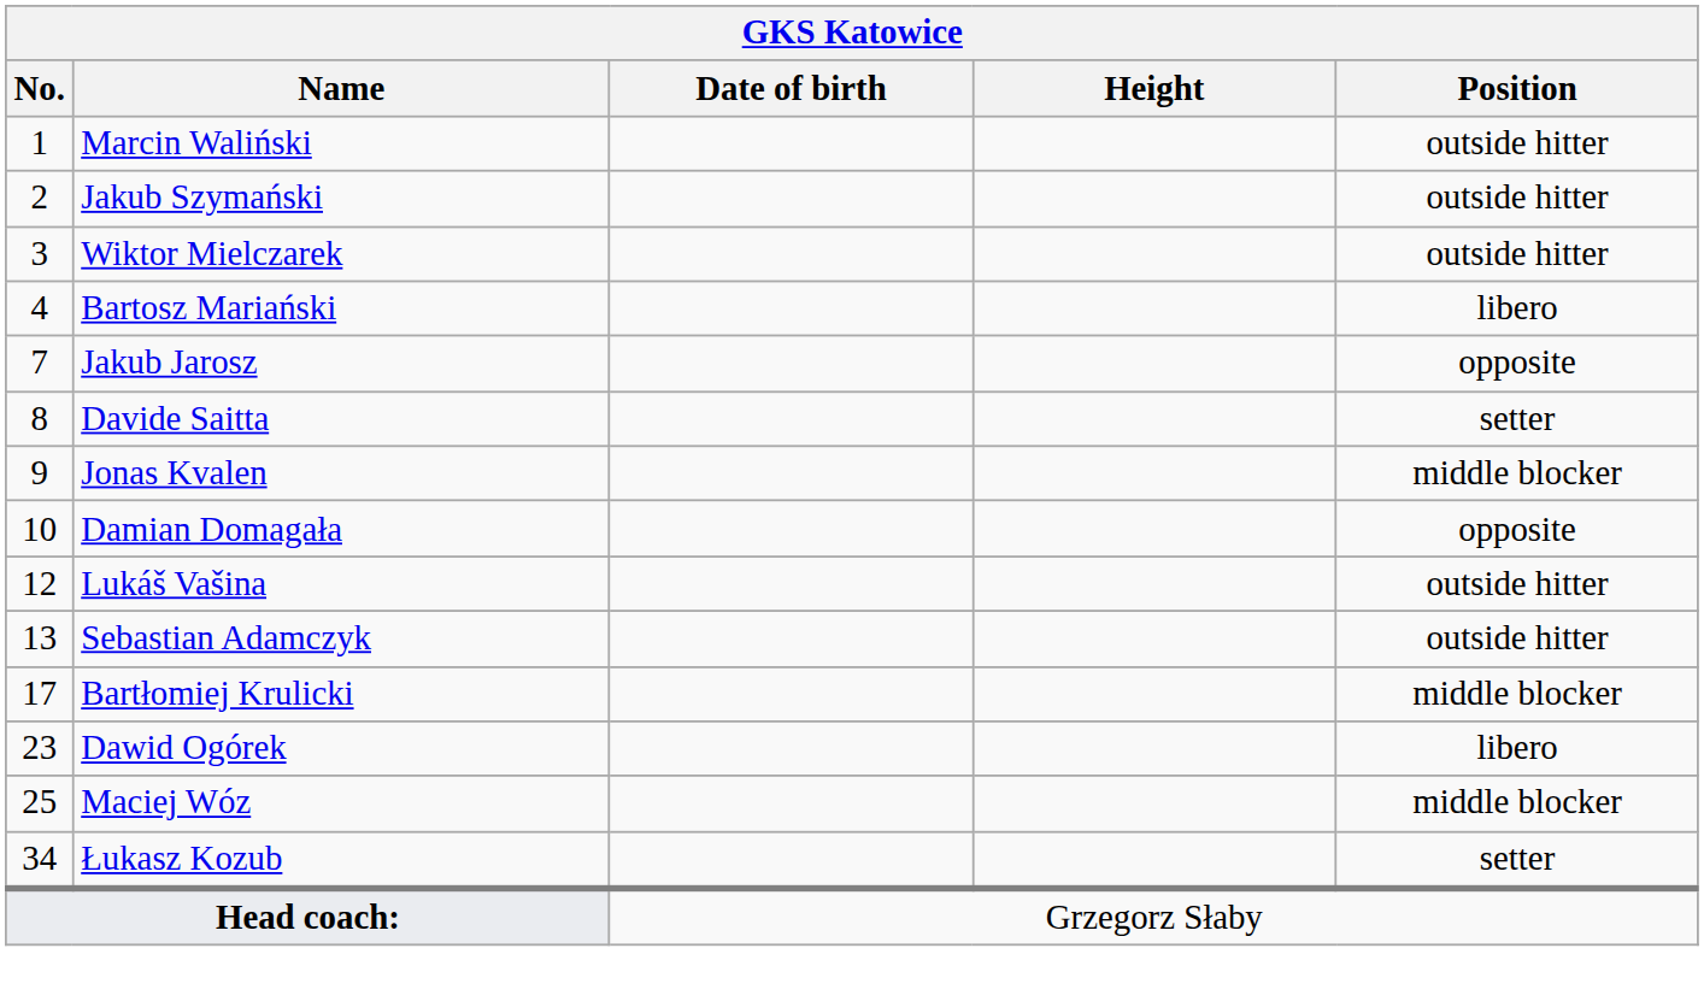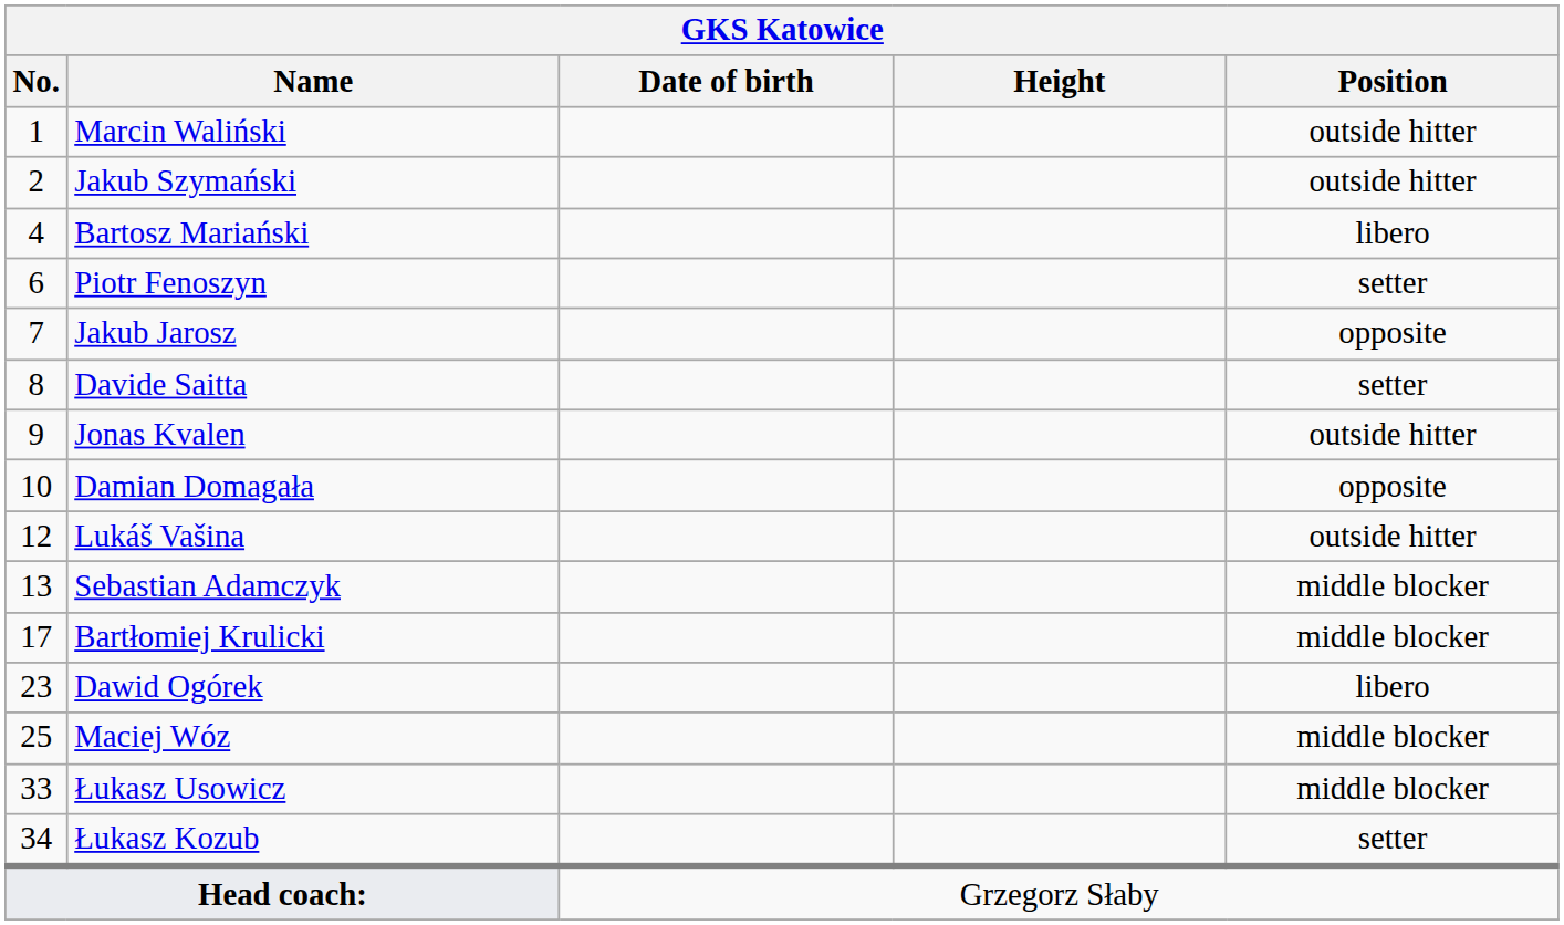- row: 3 | Wiktor Mielczarek | outside hitter
+ row: 6 | Piotr Fenoszyn | setter
Jonas Kvalen | Position: middle blocker -> outside hitter
Sebastian Adamczyk | Position: outside hitter -> middle blocker
+ row: 33 | Łukasz Usowicz | middle blocker
